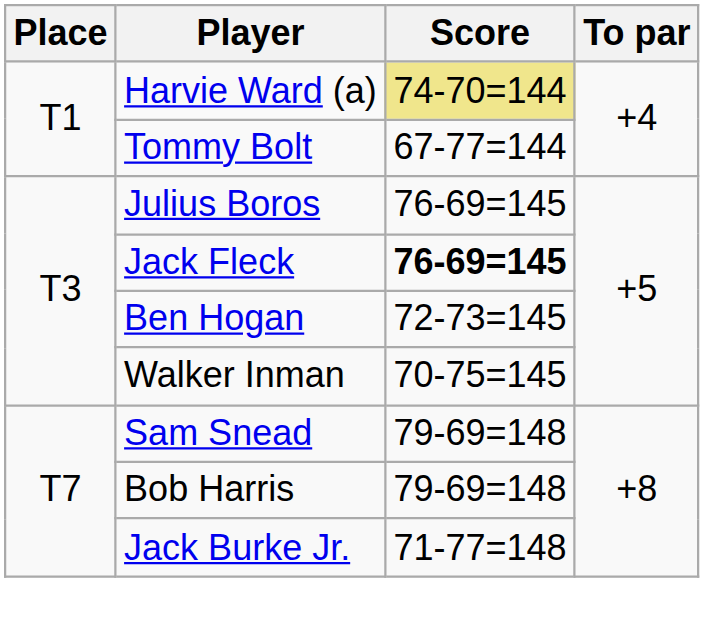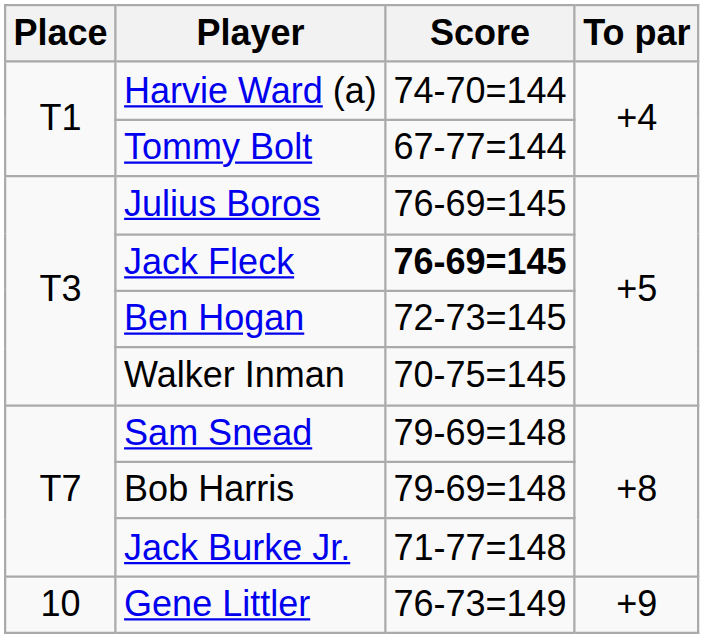Harvie Ward (a) | Score: khaki background -> no background
+ row: 10 | Gene Littler | 76-73=149 | +9
